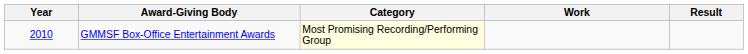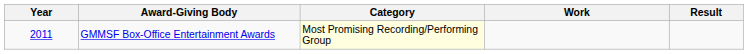GMMSF Box-Office Entertainment Awards | Year: 2010 -> 2011
